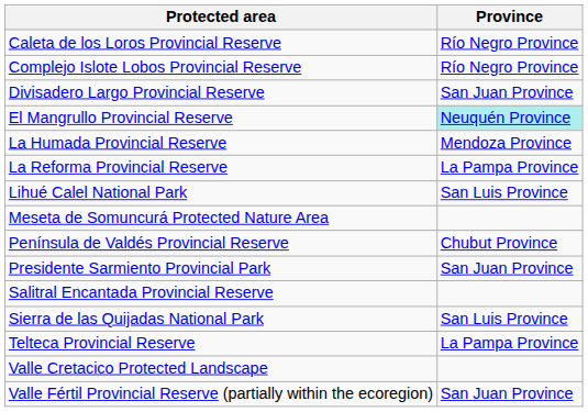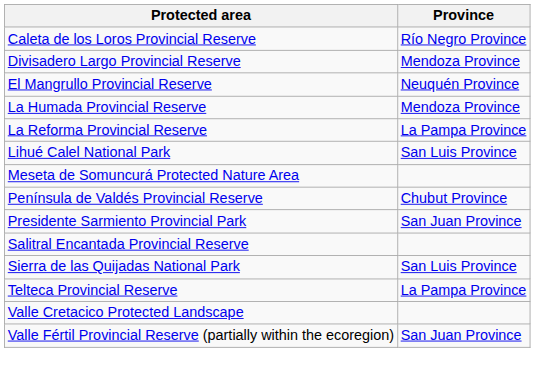- row: Complejo Islote Lobos Provincial Reserve | Río Negro Province
Divisadero Largo Provincial Reserve | Province: San Juan Province -> Mendoza Province
El Mangrullo Provincial Reserve | Province: paleturquoise background -> no background
